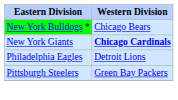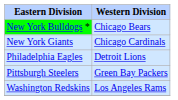New York Giants | Western Division: bold -> normal
+ row: Washington Redskins | Los Angeles Rams
